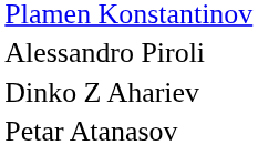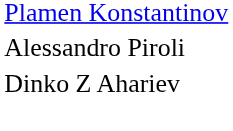- row: Petar Atanasov
